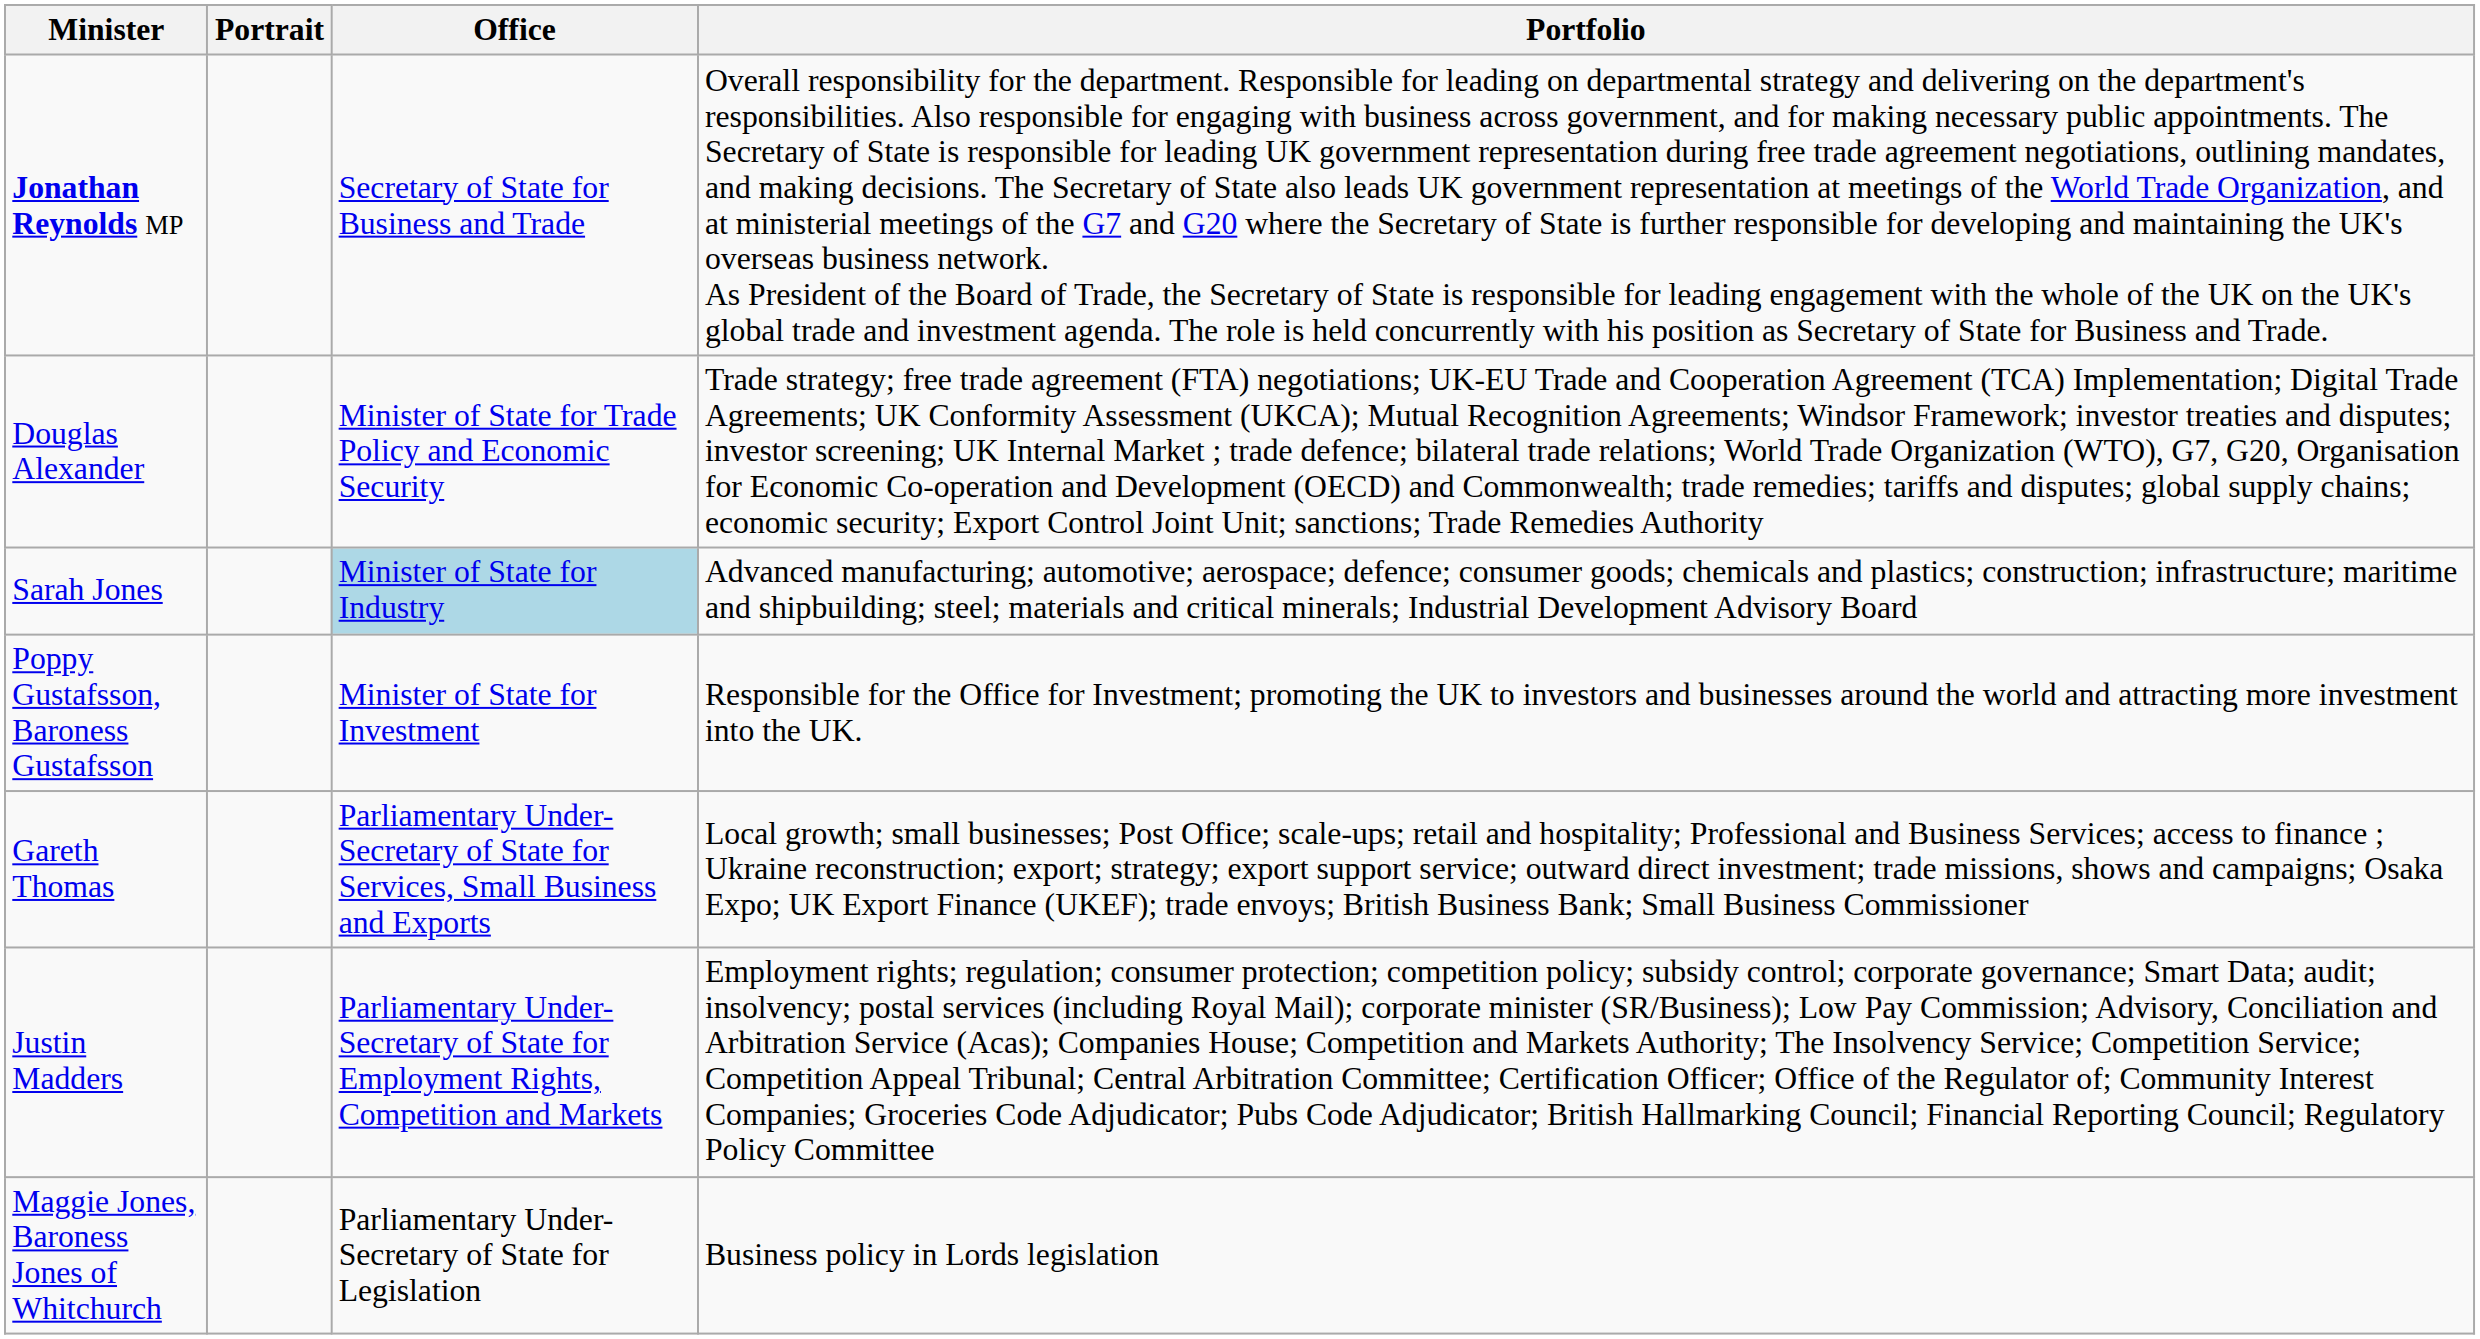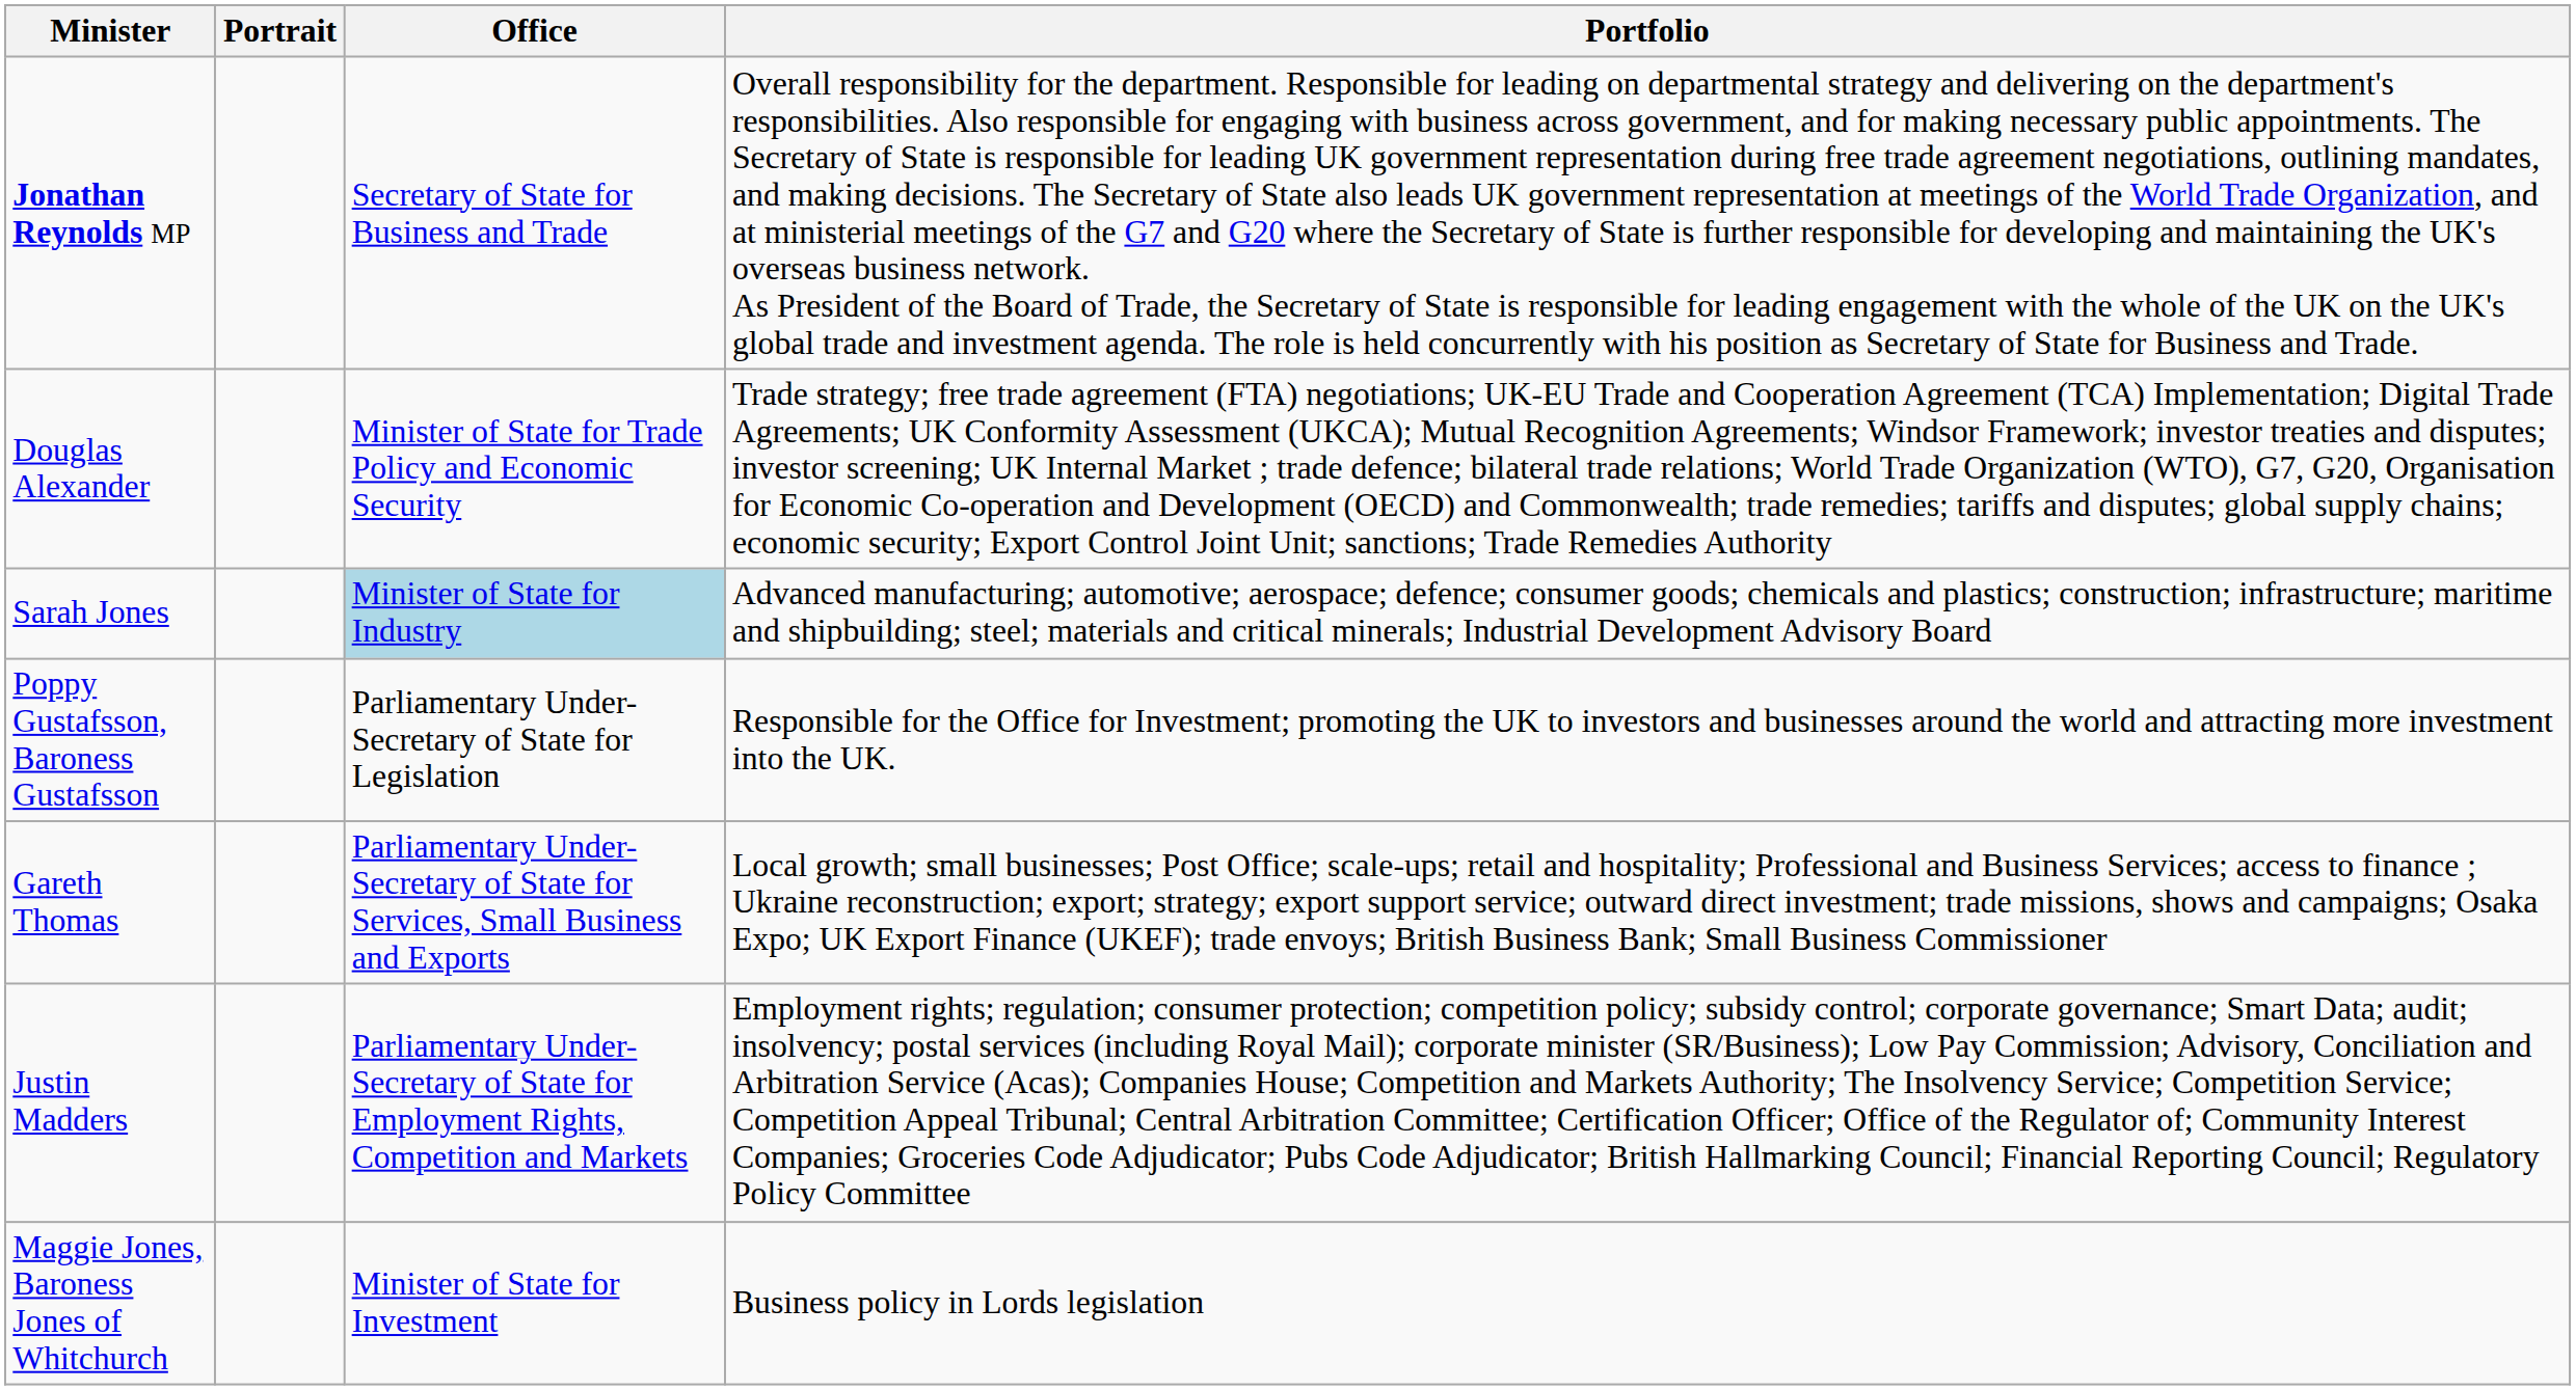Poppy Gustafsson, Baroness Gustafsson | Office: Minister of State for Investment -> Parliamentary Under-Secretary of State for Legislation
Maggie Jones, Baroness Jones of Whitchurch | Office: Parliamentary Under-Secretary of State for Legislation -> Minister of State for Investment
